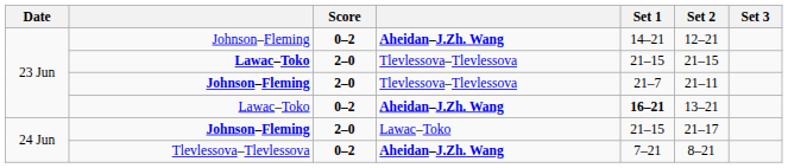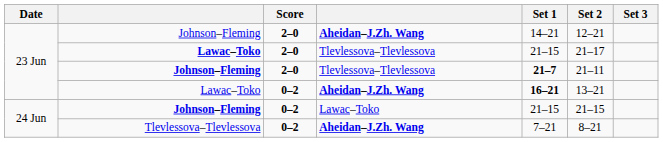Johnson–Fleming / Aheidan–J.Zh. Wang | Score: 0–2 -> 2–0
Lawac–Toko / Tlevlessova–Tlevlessova | Set 2: 21–15 -> 21–17
Johnson–Fleming / Tlevlessova–Tlevlessova | Set 1: normal -> bold
Johnson–Fleming / Lawac–Toko | Score: 2–0 -> 0–2
Johnson–Fleming / Lawac–Toko | Set 2: 21–17 -> 21–15
